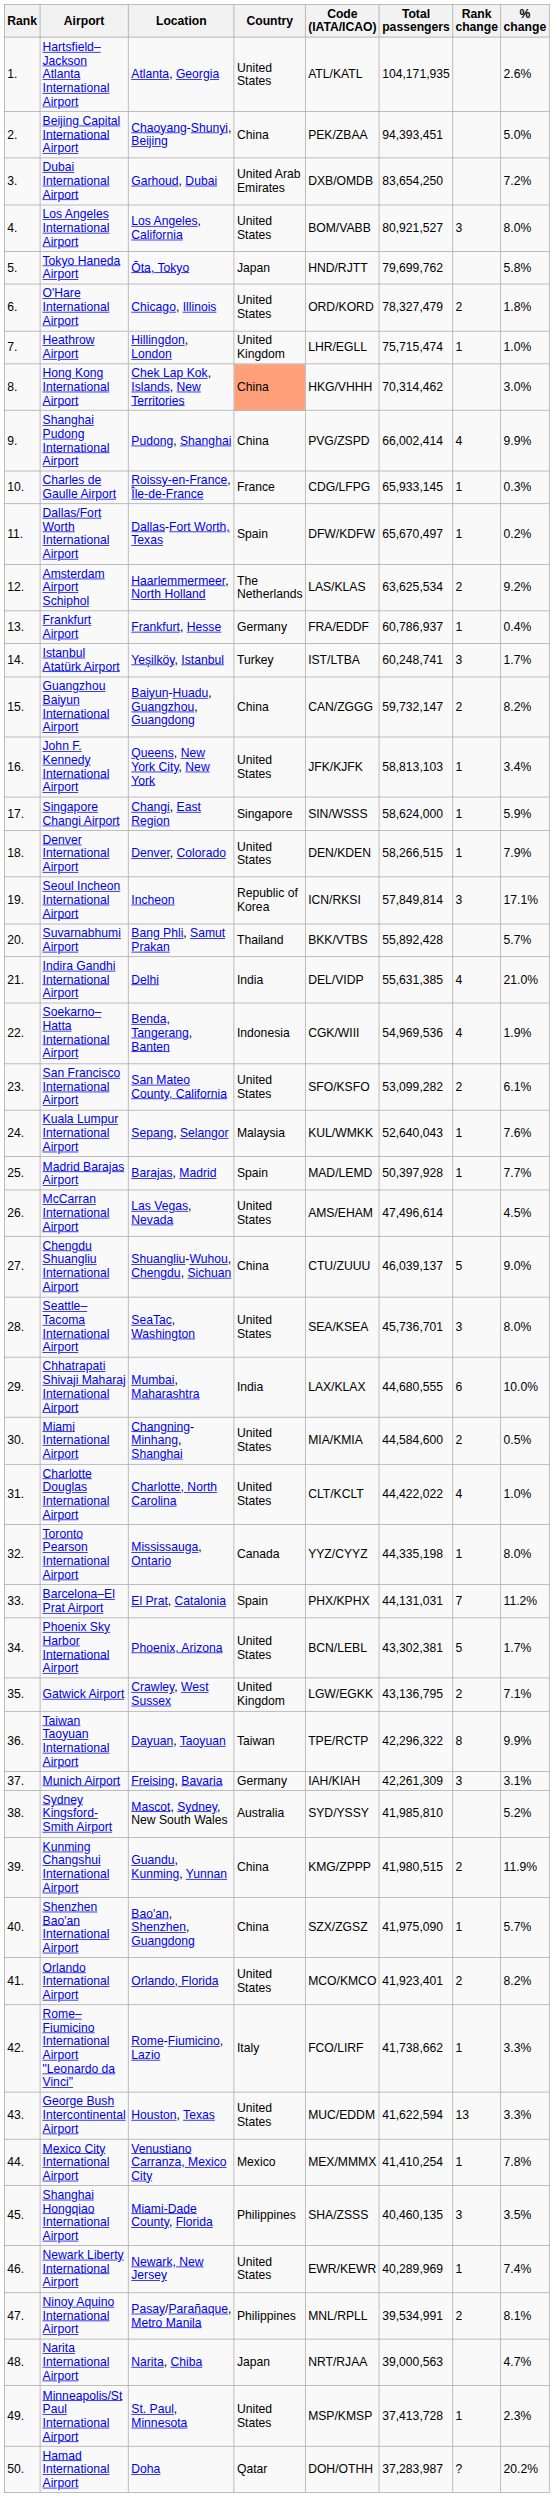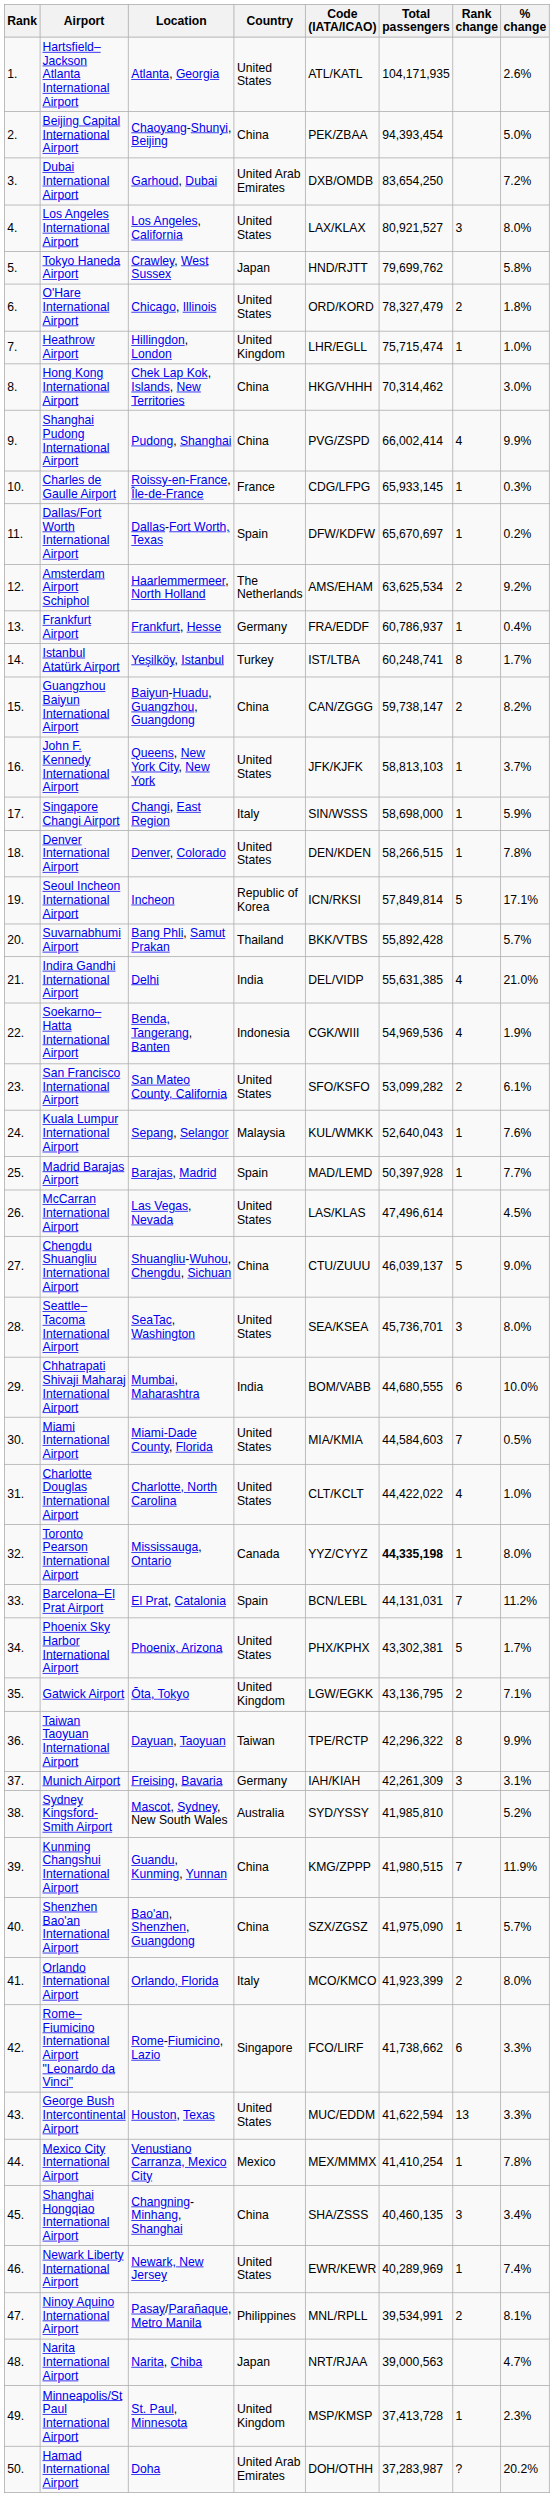Beijing Capital International Airport | Total passengers: 94,393,451 -> 94,393,454
Los Angeles International Airport | Code (IATA/ICAO): BOM/VABB -> LAX/KLAX
Tokyo Haneda Airport | Location: Ōta, Tokyo -> Crawley, West Sussex
Hong Kong International Airport | Country: lightsalmon background -> no background
Dallas/Fort Worth International Airport | Total passengers: 65,670,497 -> 65,670,697
Amsterdam Airport Schiphol | Code (IATA/ICAO): LAS/KLAS -> AMS/EHAM
Istanbul Atatürk Airport | Rank change: 3 -> 8
Guangzhou Baiyun International Airport | Total passengers: 59,732,147 -> 59,738,147
John F. Kennedy International Airport | % change: 3.4% -> 3.7%
Singapore Changi Airport | Country: Singapore -> Italy
Singapore Changi Airport | Total passengers: 58,624,000 -> 58,698,000
Denver International Airport | % change: 7.9% -> 7.8%
Seoul Incheon International Airport | Rank change: 3 -> 5
McCarran International Airport | Code (IATA/ICAO): AMS/EHAM -> LAS/KLAS
Chhatrapati Shivaji Maharaj International Airport | Code (IATA/ICAO): LAX/KLAX -> BOM/VABB
Miami International Airport | Location: Changning-Minhang, Shanghai -> Miami-Dade County, Florida
Miami International Airport | Total passengers: 44,584,600 -> 44,584,603
Miami International Airport | Rank change: 2 -> 7
Toronto Pearson International Airport | Total passengers: normal -> bold
Barcelona–El Prat Airport | Code (IATA/ICAO): PHX/KPHX -> BCN/LEBL
Phoenix Sky Harbor International Airport | Code (IATA/ICAO): BCN/LEBL -> PHX/KPHX
Gatwick Airport | Location: Crawley, West Sussex -> Ōta, Tokyo
Kunming Changshui International Airport | Rank change: 2 -> 7
Orlando International Airport | Country: United States -> Italy
Orlando International Airport | Total passengers: 41,923,401 -> 41,923,399
Orlando International Airport | % change: 8.2% -> 8.0%
Rome–Fiumicino International Airport "Leonardo da Vinci" | Country: Italy -> Singapore
Rome–Fiumicino International Airport "Leonardo da Vinci" | Rank change: 1 -> 6
Shanghai Hongqiao International Airport | Location: Miami-Dade County, Florida -> Changning-Minhang, Shanghai
Shanghai Hongqiao International Airport | Country: Philippines -> China
Shanghai Hongqiao International Airport | % change: 3.5% -> 3.4%
Minneapolis/St Paul International Airport | Country: United States -> United Kingdom
Hamad International Airport | Country: Qatar -> United Arab Emirates
